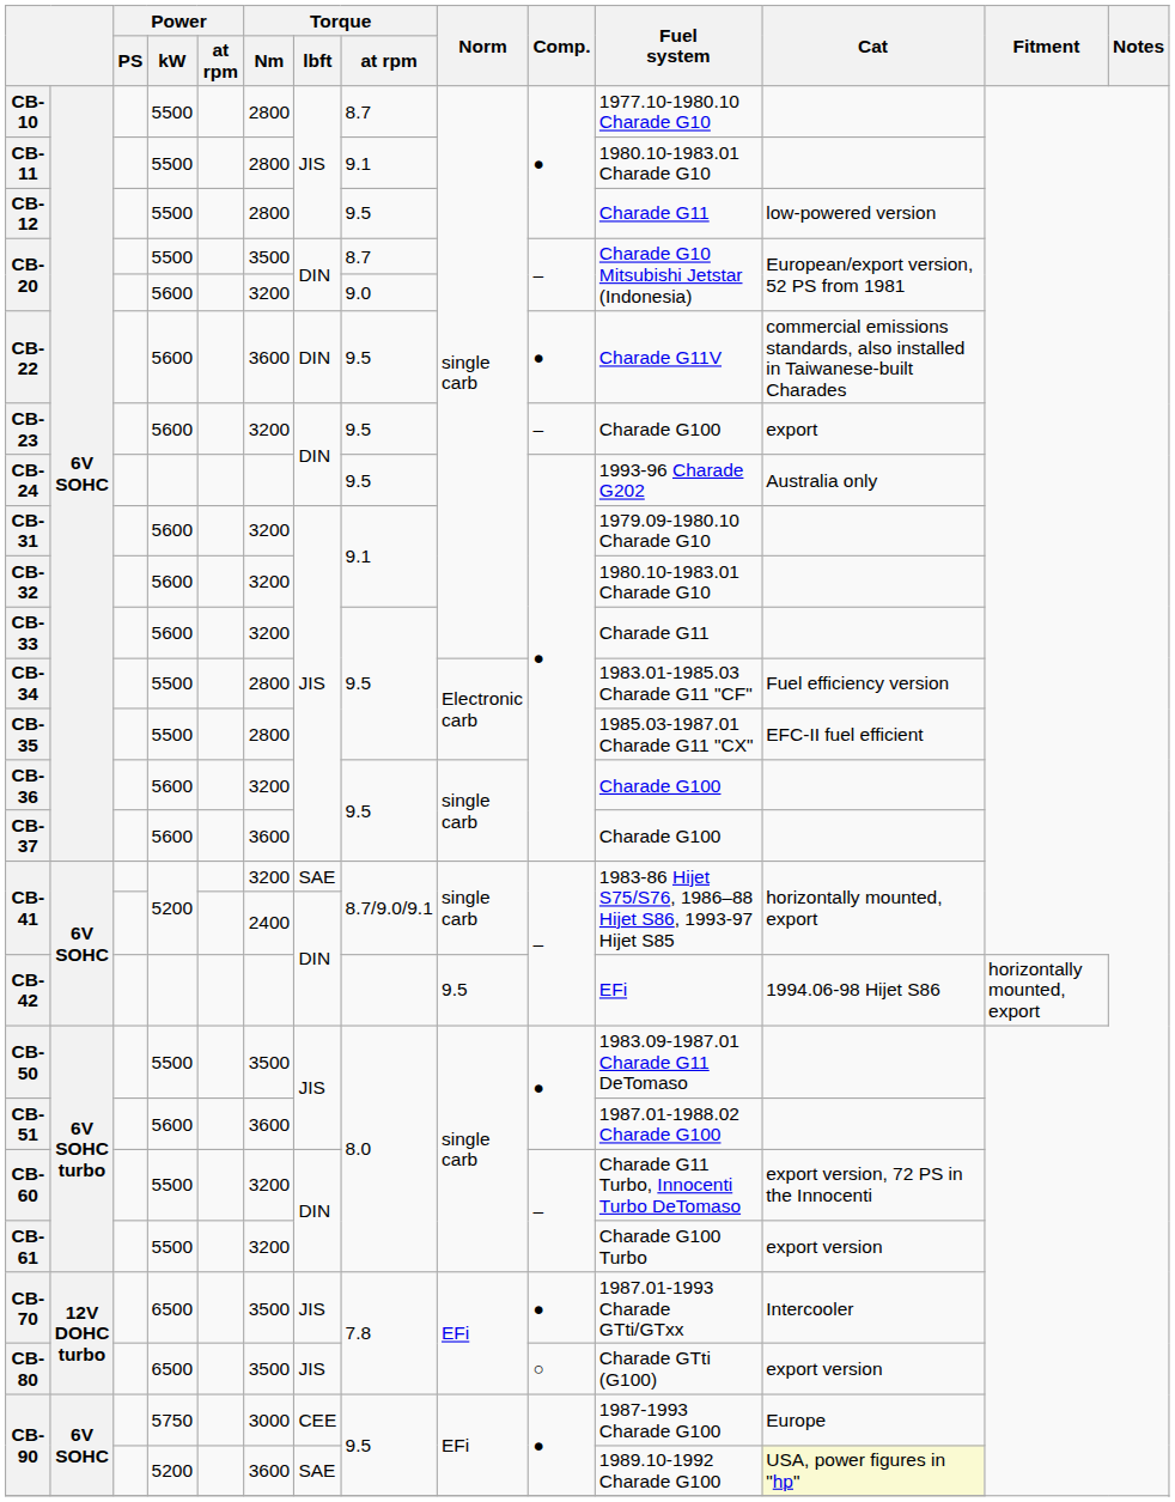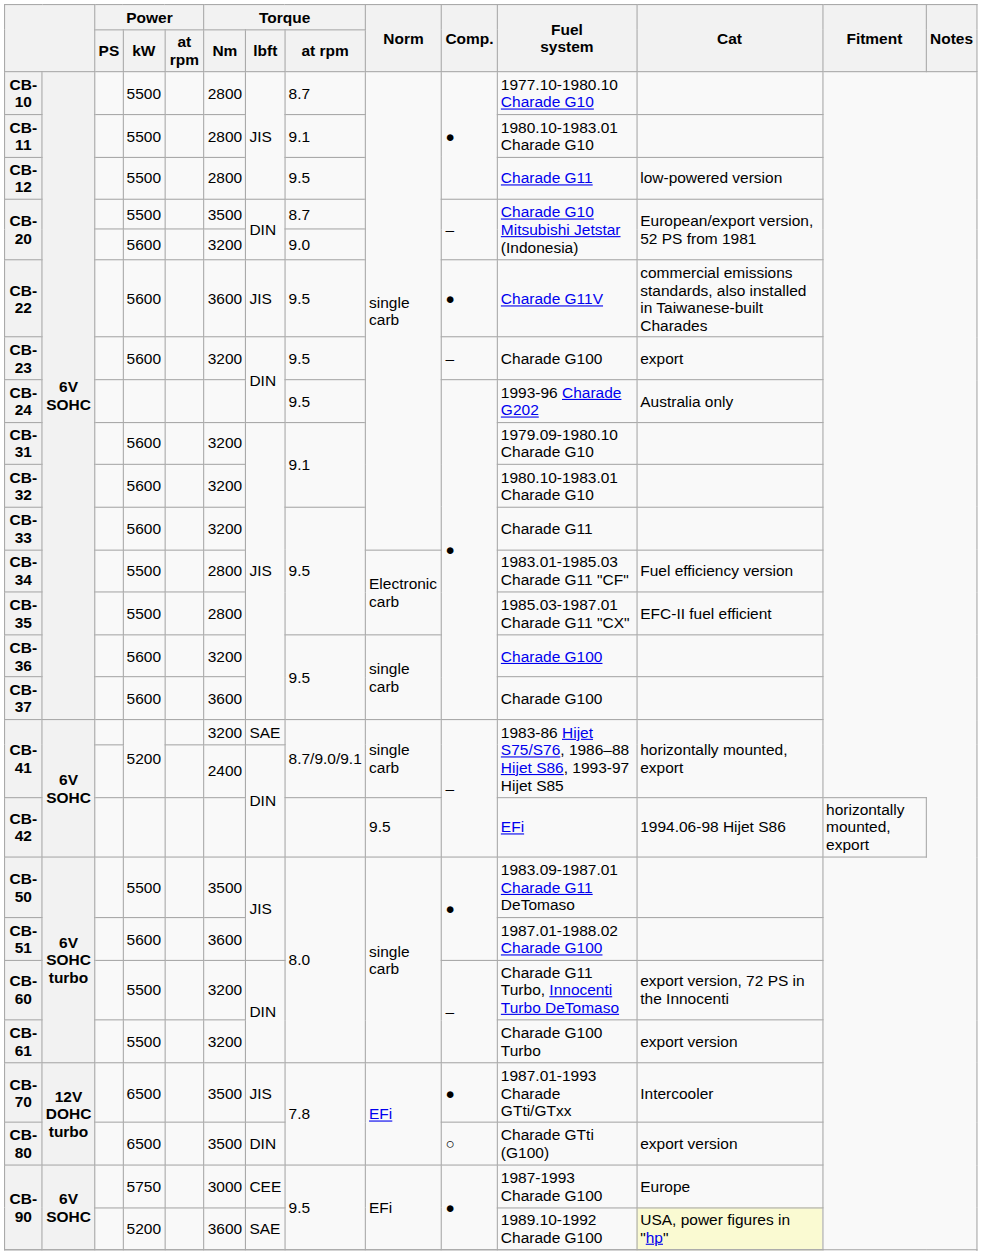CB-22 | Torque / lbft: DIN -> JIS
CB-80 | Torque / lbft: JIS -> DIN
